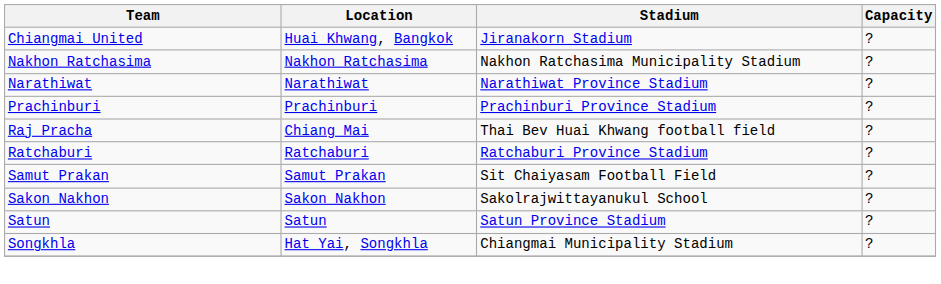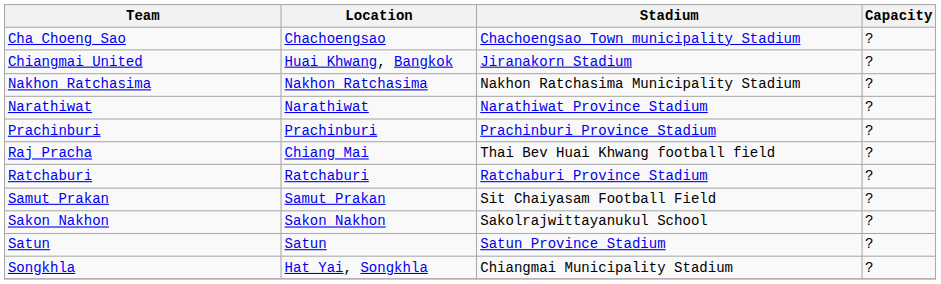+ row: Cha Choeng Sao | Chachoengsao | Chachoengsao Town municipality Stadium | ?
